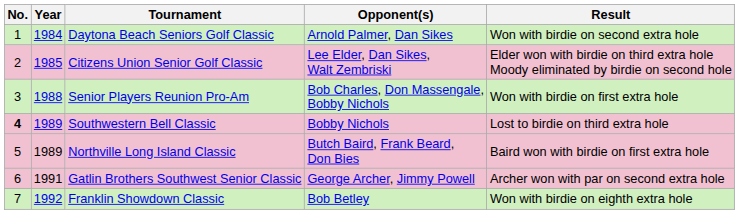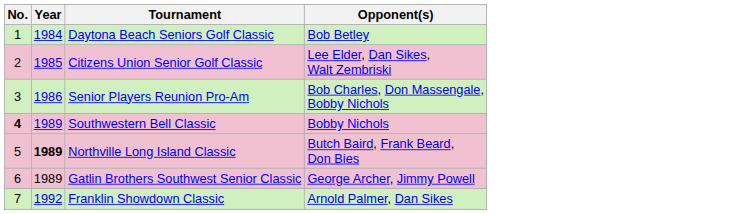- column: Result | Won with birdie on second extra hole | Elder won with birdie on third extra hole Moody eliminated by birdie on second hole | Won with birdie on first extra hole | Lost to birdie on third extra hole | Baird won with birdie on first extra hole | Archer won with par on second extra hole | Won with birdie on eighth extra hole
Daytona Beach Seniors Golf Classic | Opponent(s): Arnold Palmer, Dan Sikes -> Bob Betley
Senior Players Reunion Pro-Am | Year: 1988 -> 1986
Northville Long Island Classic | Year: normal -> bold
Gatlin Brothers Southwest Senior Classic | Year: 1991 -> 1989
Franklin Showdown Classic | Opponent(s): Bob Betley -> Arnold Palmer, Dan Sikes
